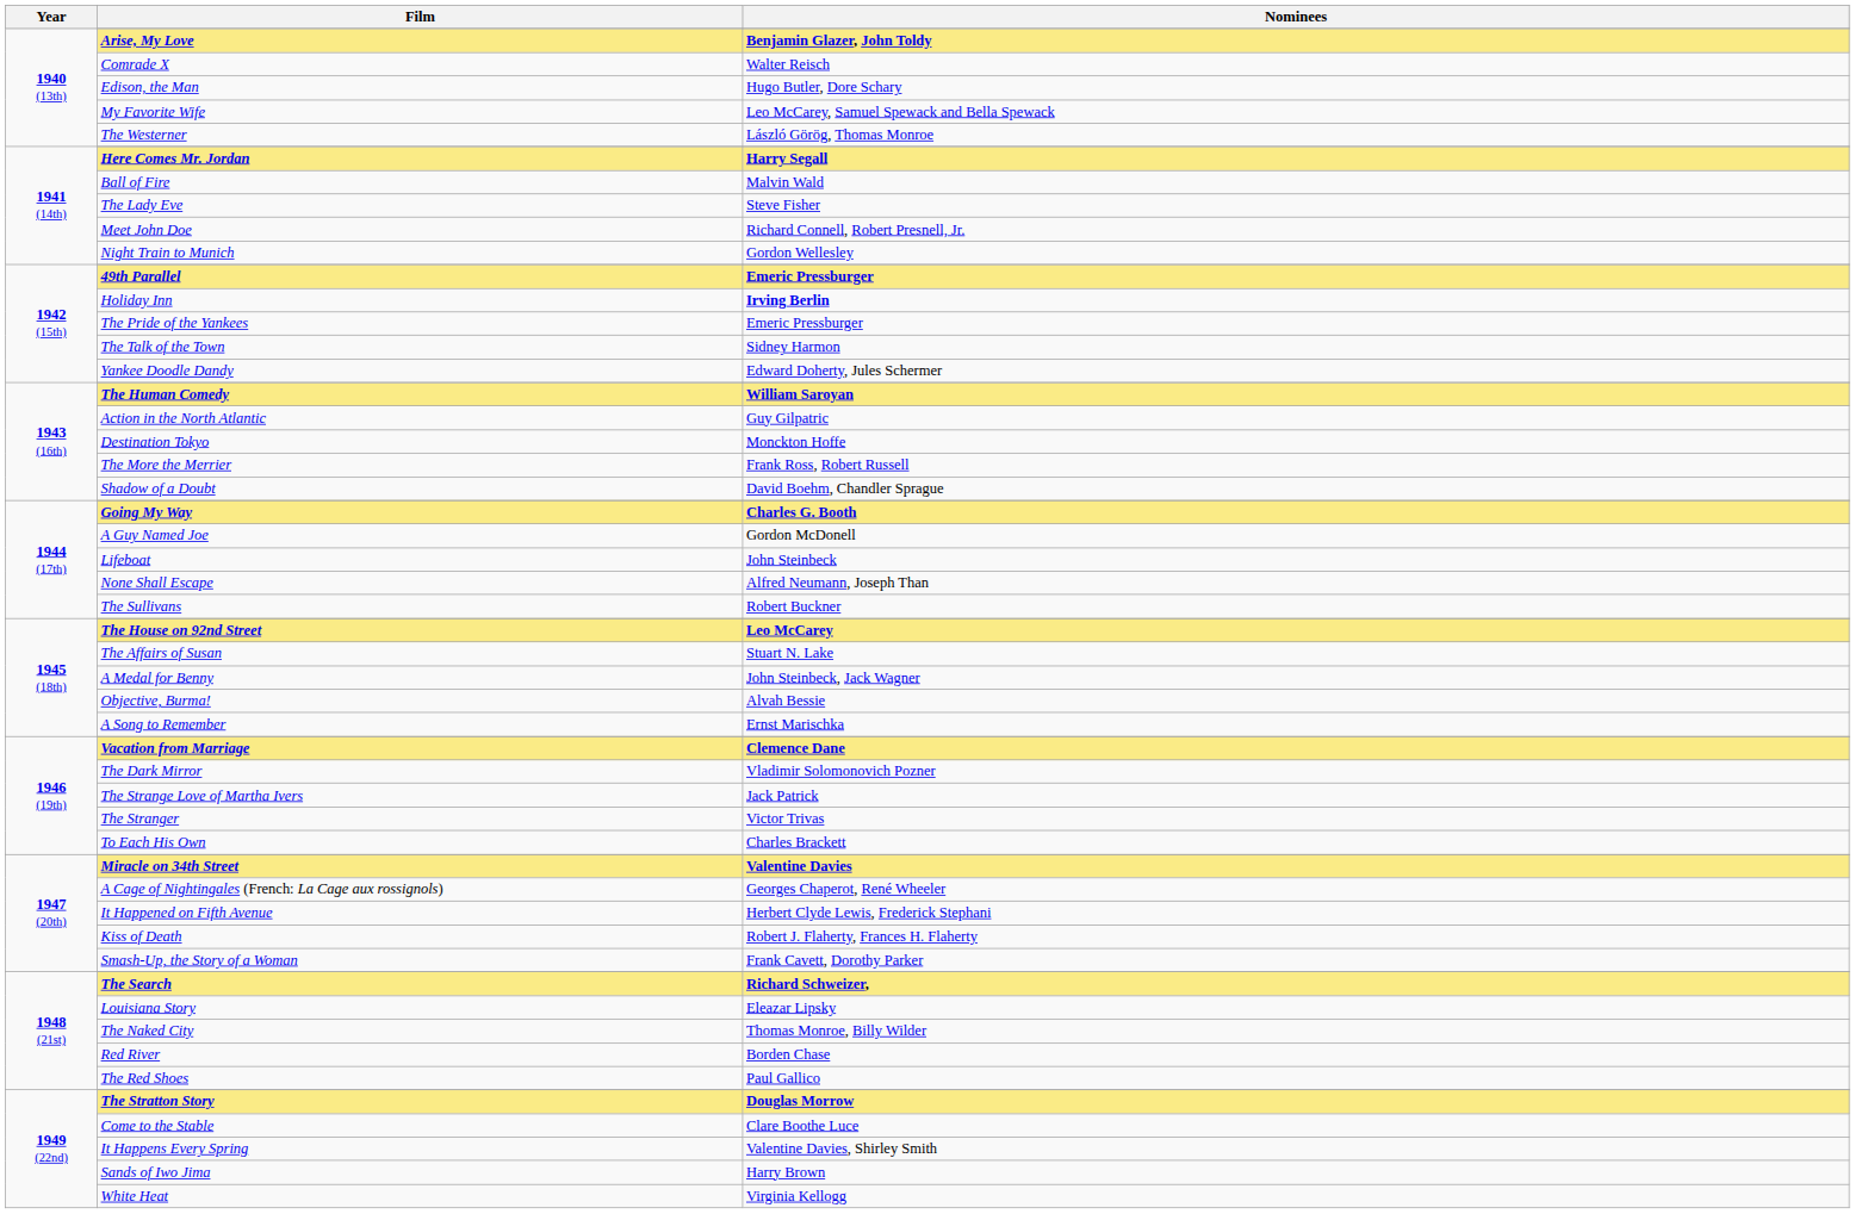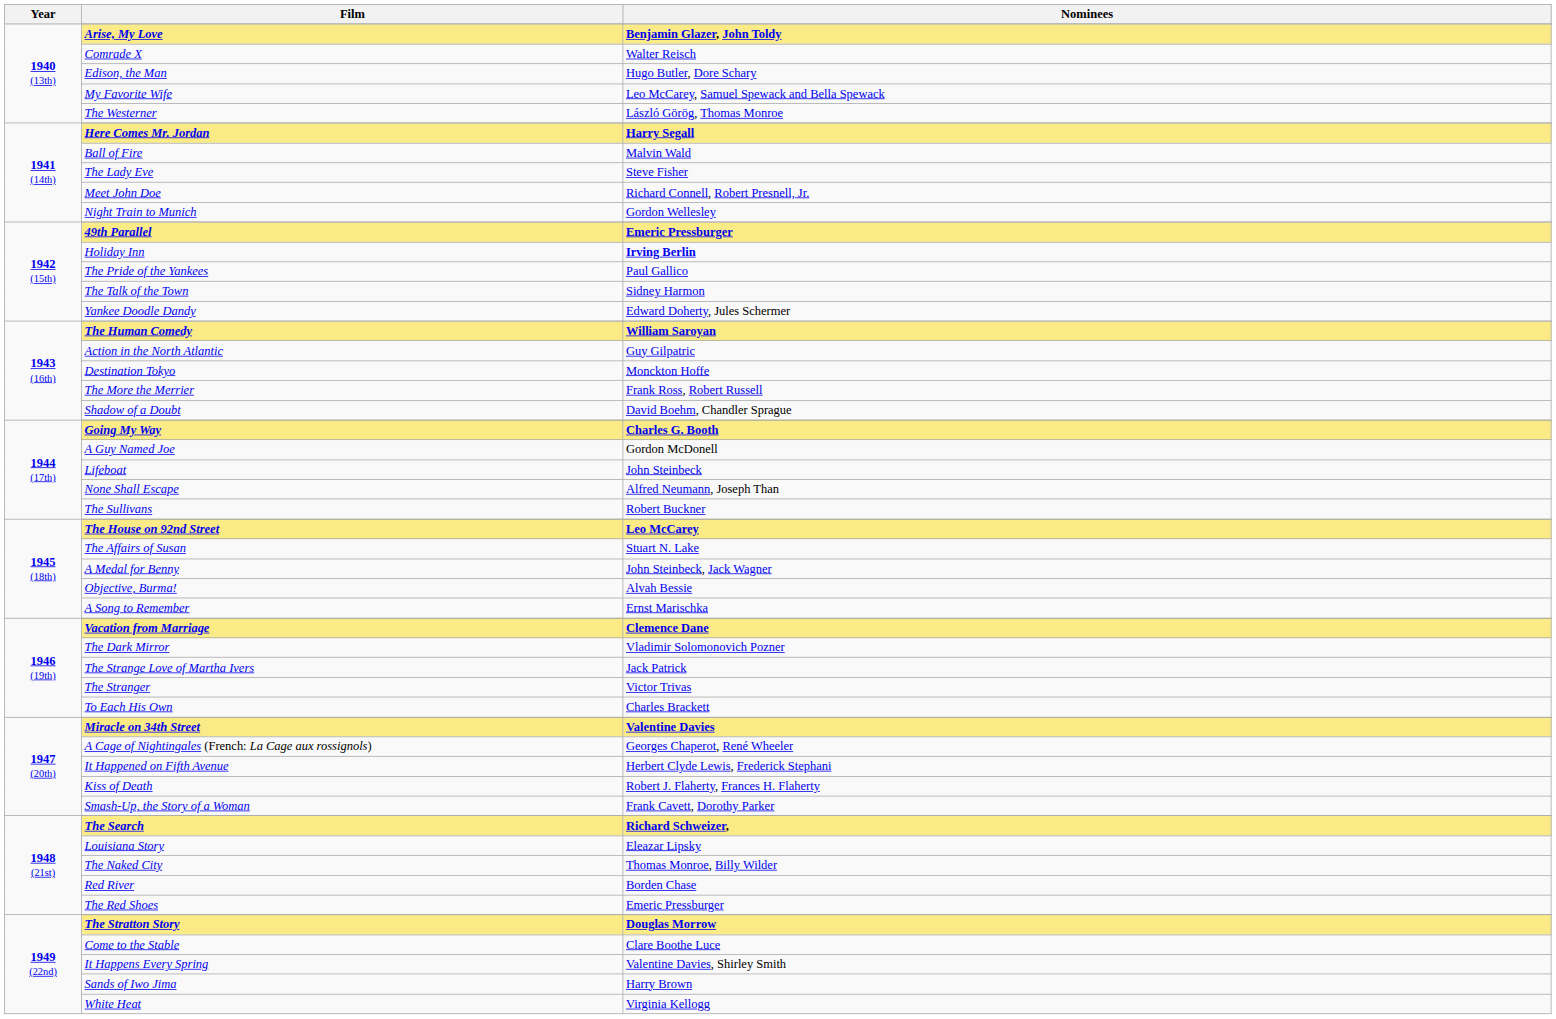The Pride of the Yankees | Nominees: Emeric Pressburger -> Paul Gallico
The Red Shoes | Nominees: Paul Gallico -> Emeric Pressburger
